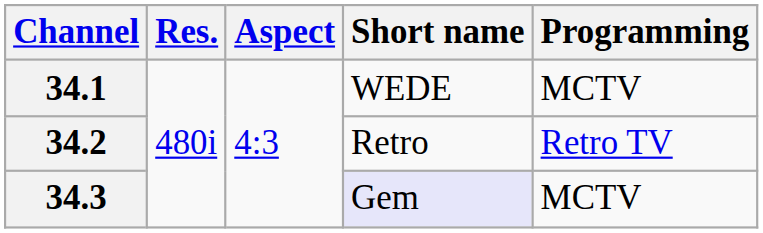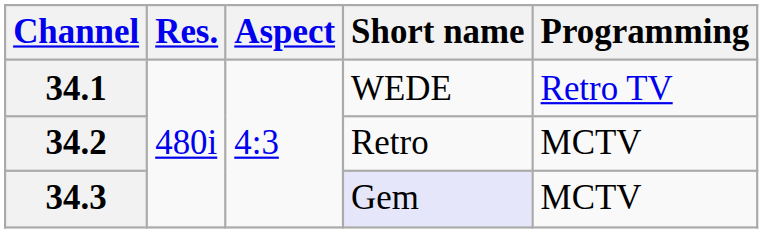34.1 | Programming: MCTV -> Retro TV
34.2 | Programming: Retro TV -> MCTV
